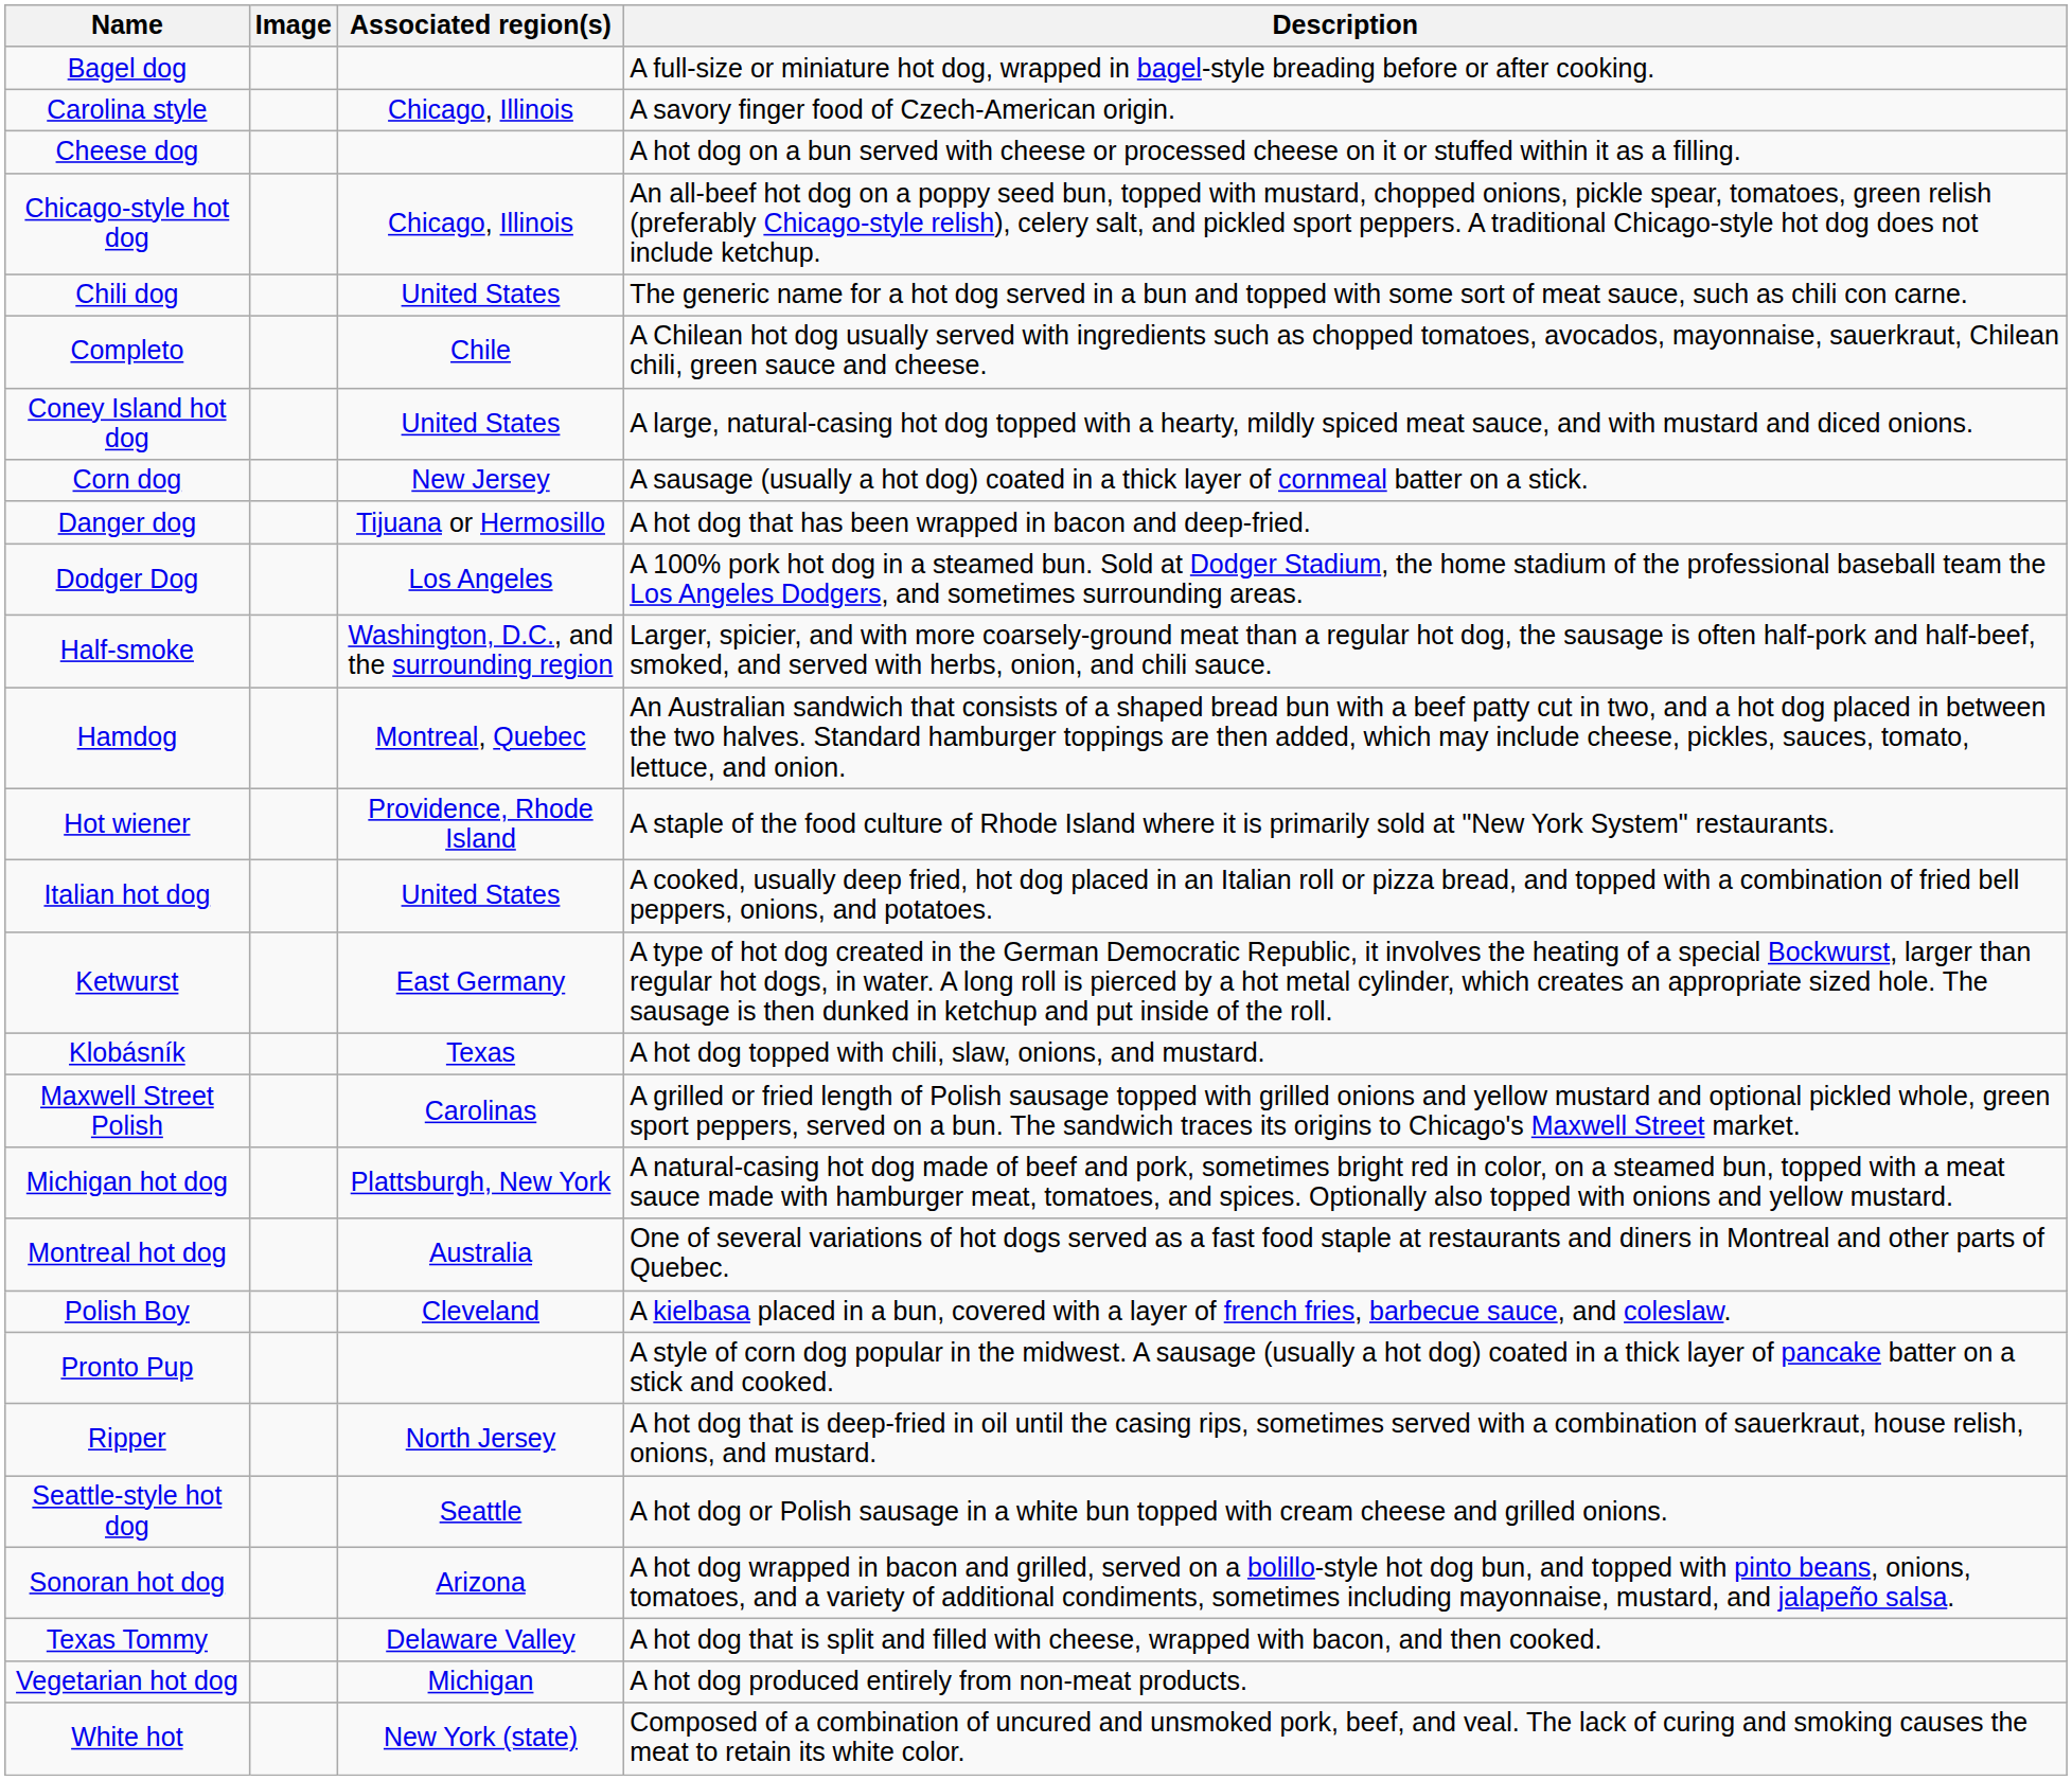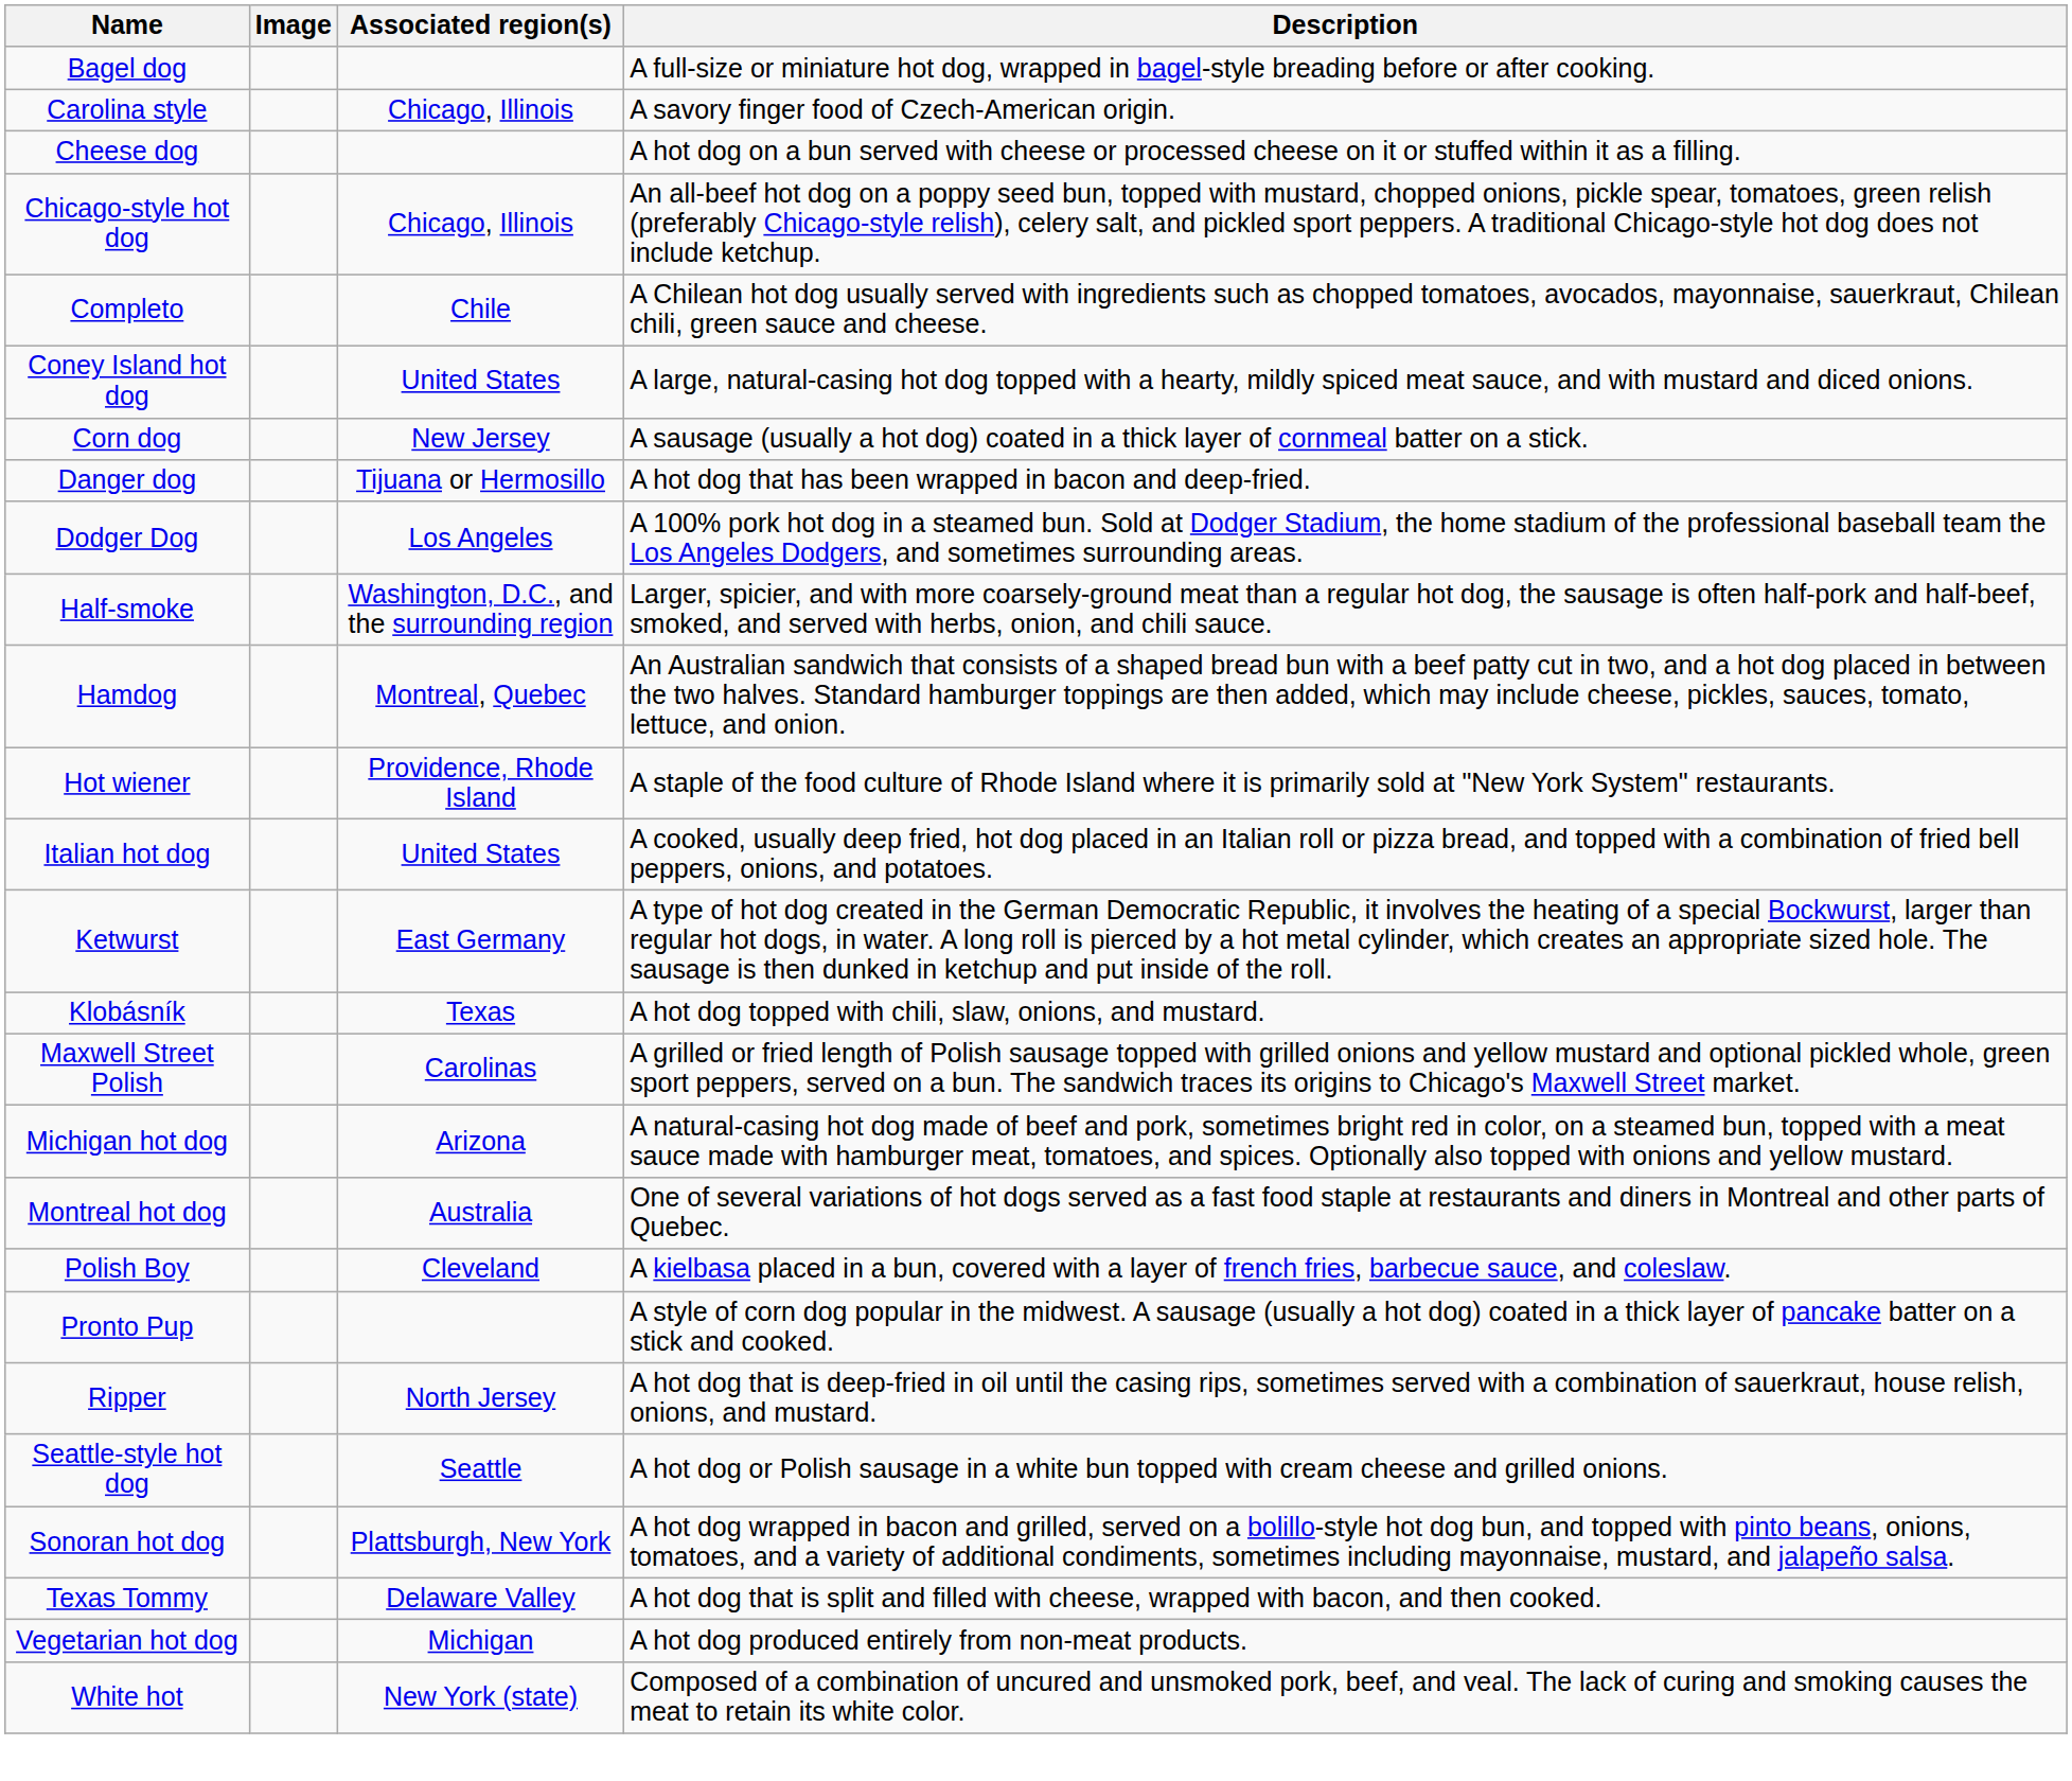- row: Chili dog | United States | The generic name for a hot dog served in a bun and topped with some sort of meat sauce, such as chili con carne.
Michigan hot dog | Associated region(s): Plattsburgh, New York -> Arizona
Sonoran hot dog | Associated region(s): Arizona -> Plattsburgh, New York
